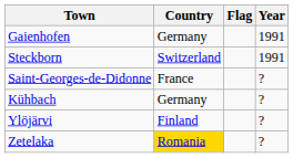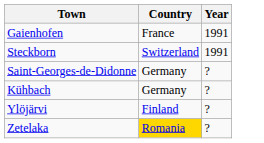- column: Flag
Gaienhofen | Country: Germany -> France
Saint-Georges-de-Didonne | Country: France -> Germany
